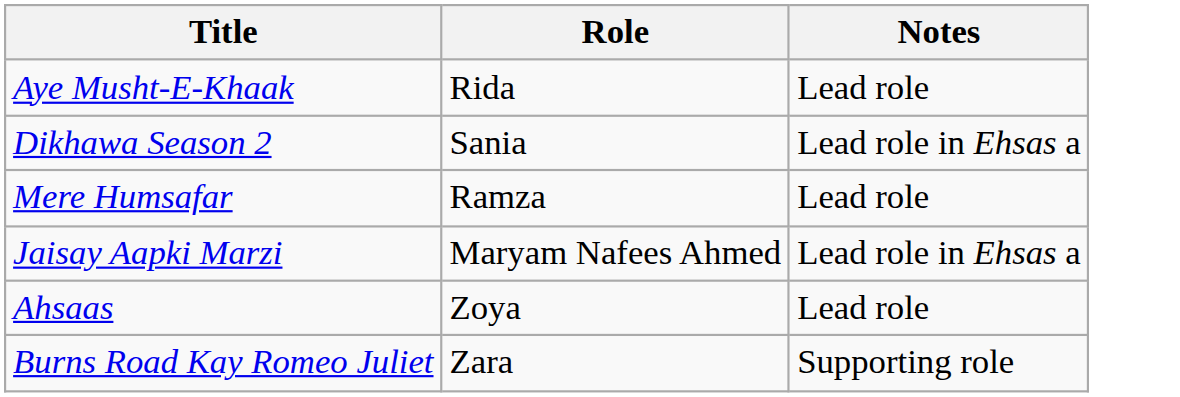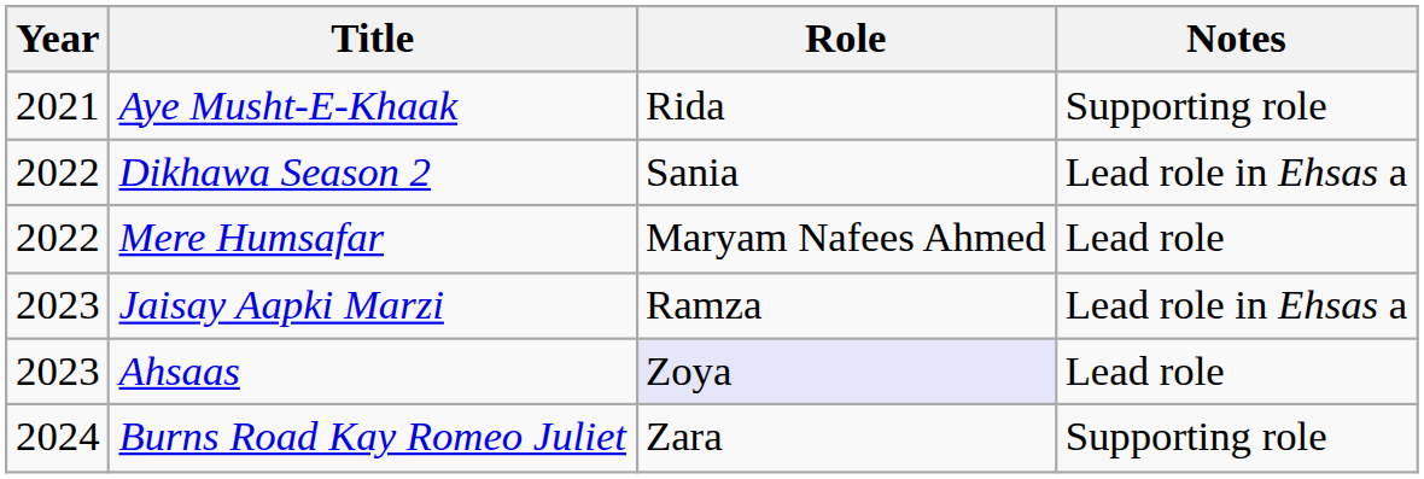+ column: Year | 2021 | 2022 | 2022 | 2023 | 2023 | 2024
Aye Musht-E-Khaak | Notes: Lead role -> Supporting role
Mere Humsafar | Role: Ramza -> Maryam Nafees Ahmed
Jaisay Aapki Marzi | Role: Maryam Nafees Ahmed -> Ramza
Ahsaas | Role: no background -> lavender background
